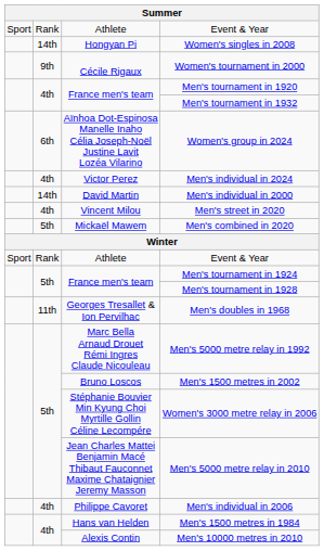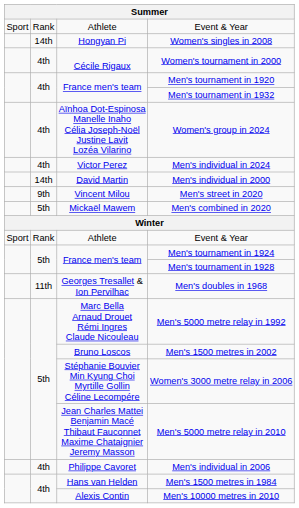Women's tournament in 2000 | column 2: 9th -> 4th
Women's group in 2024 | column 2: 6th -> 4th
Men's street in 2020 | column 2: 4th -> 9th
